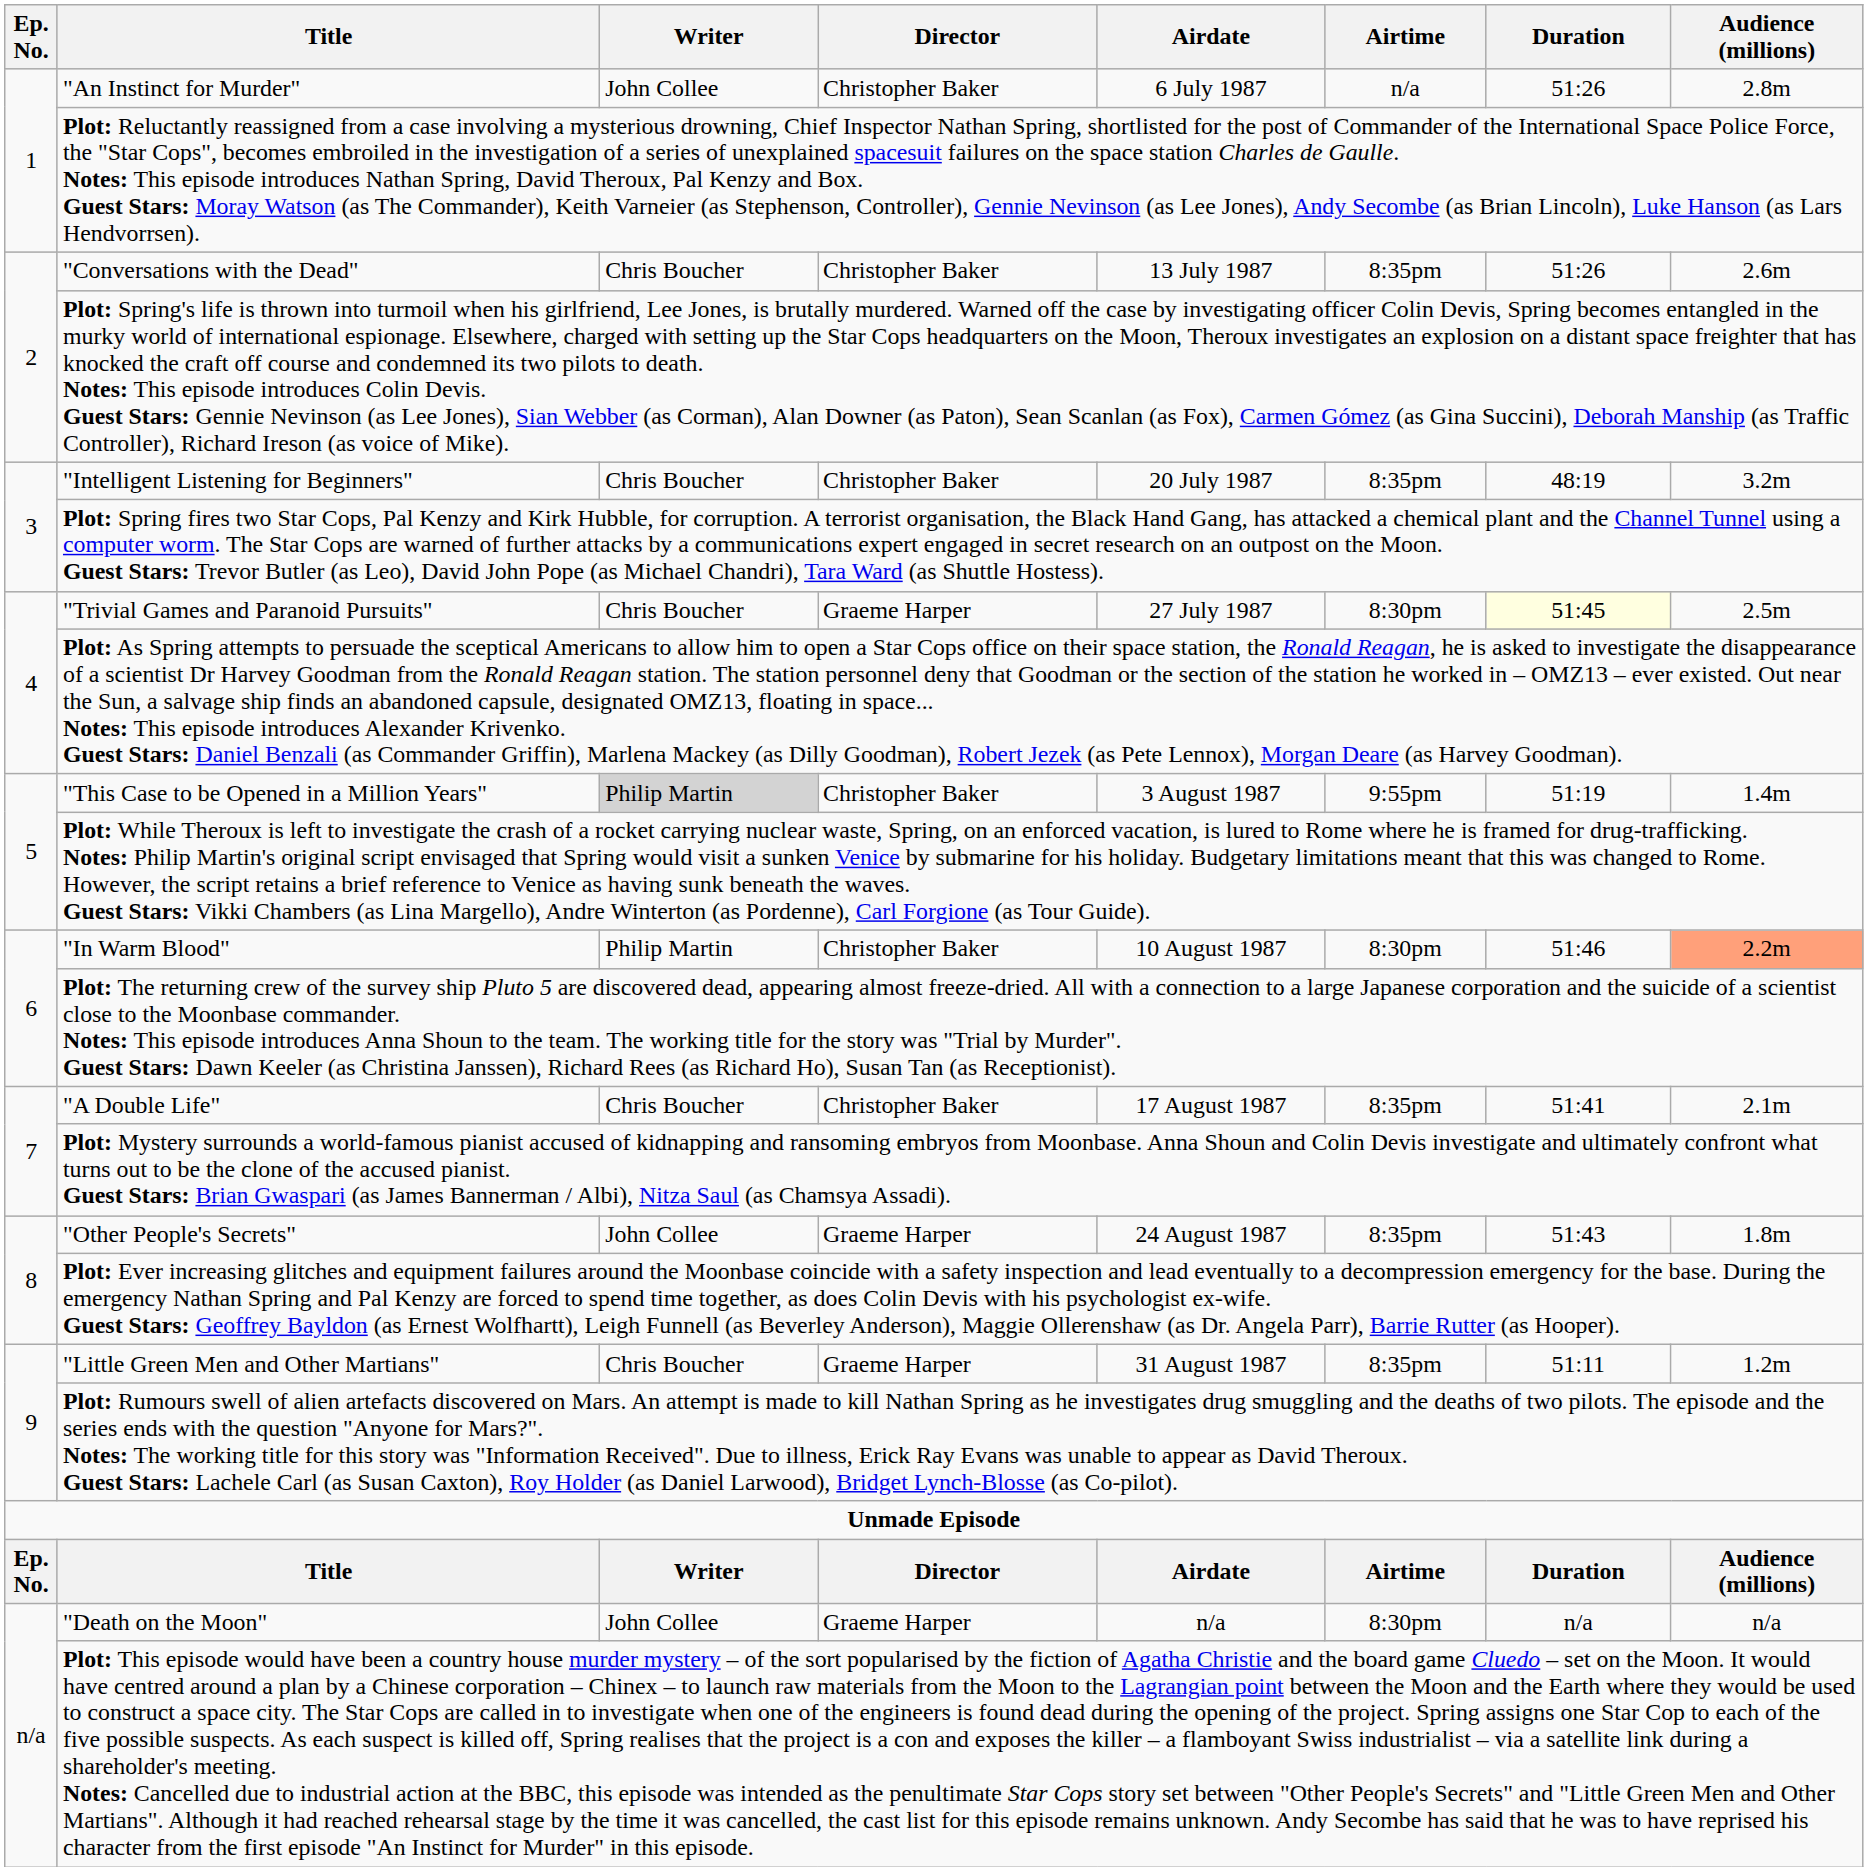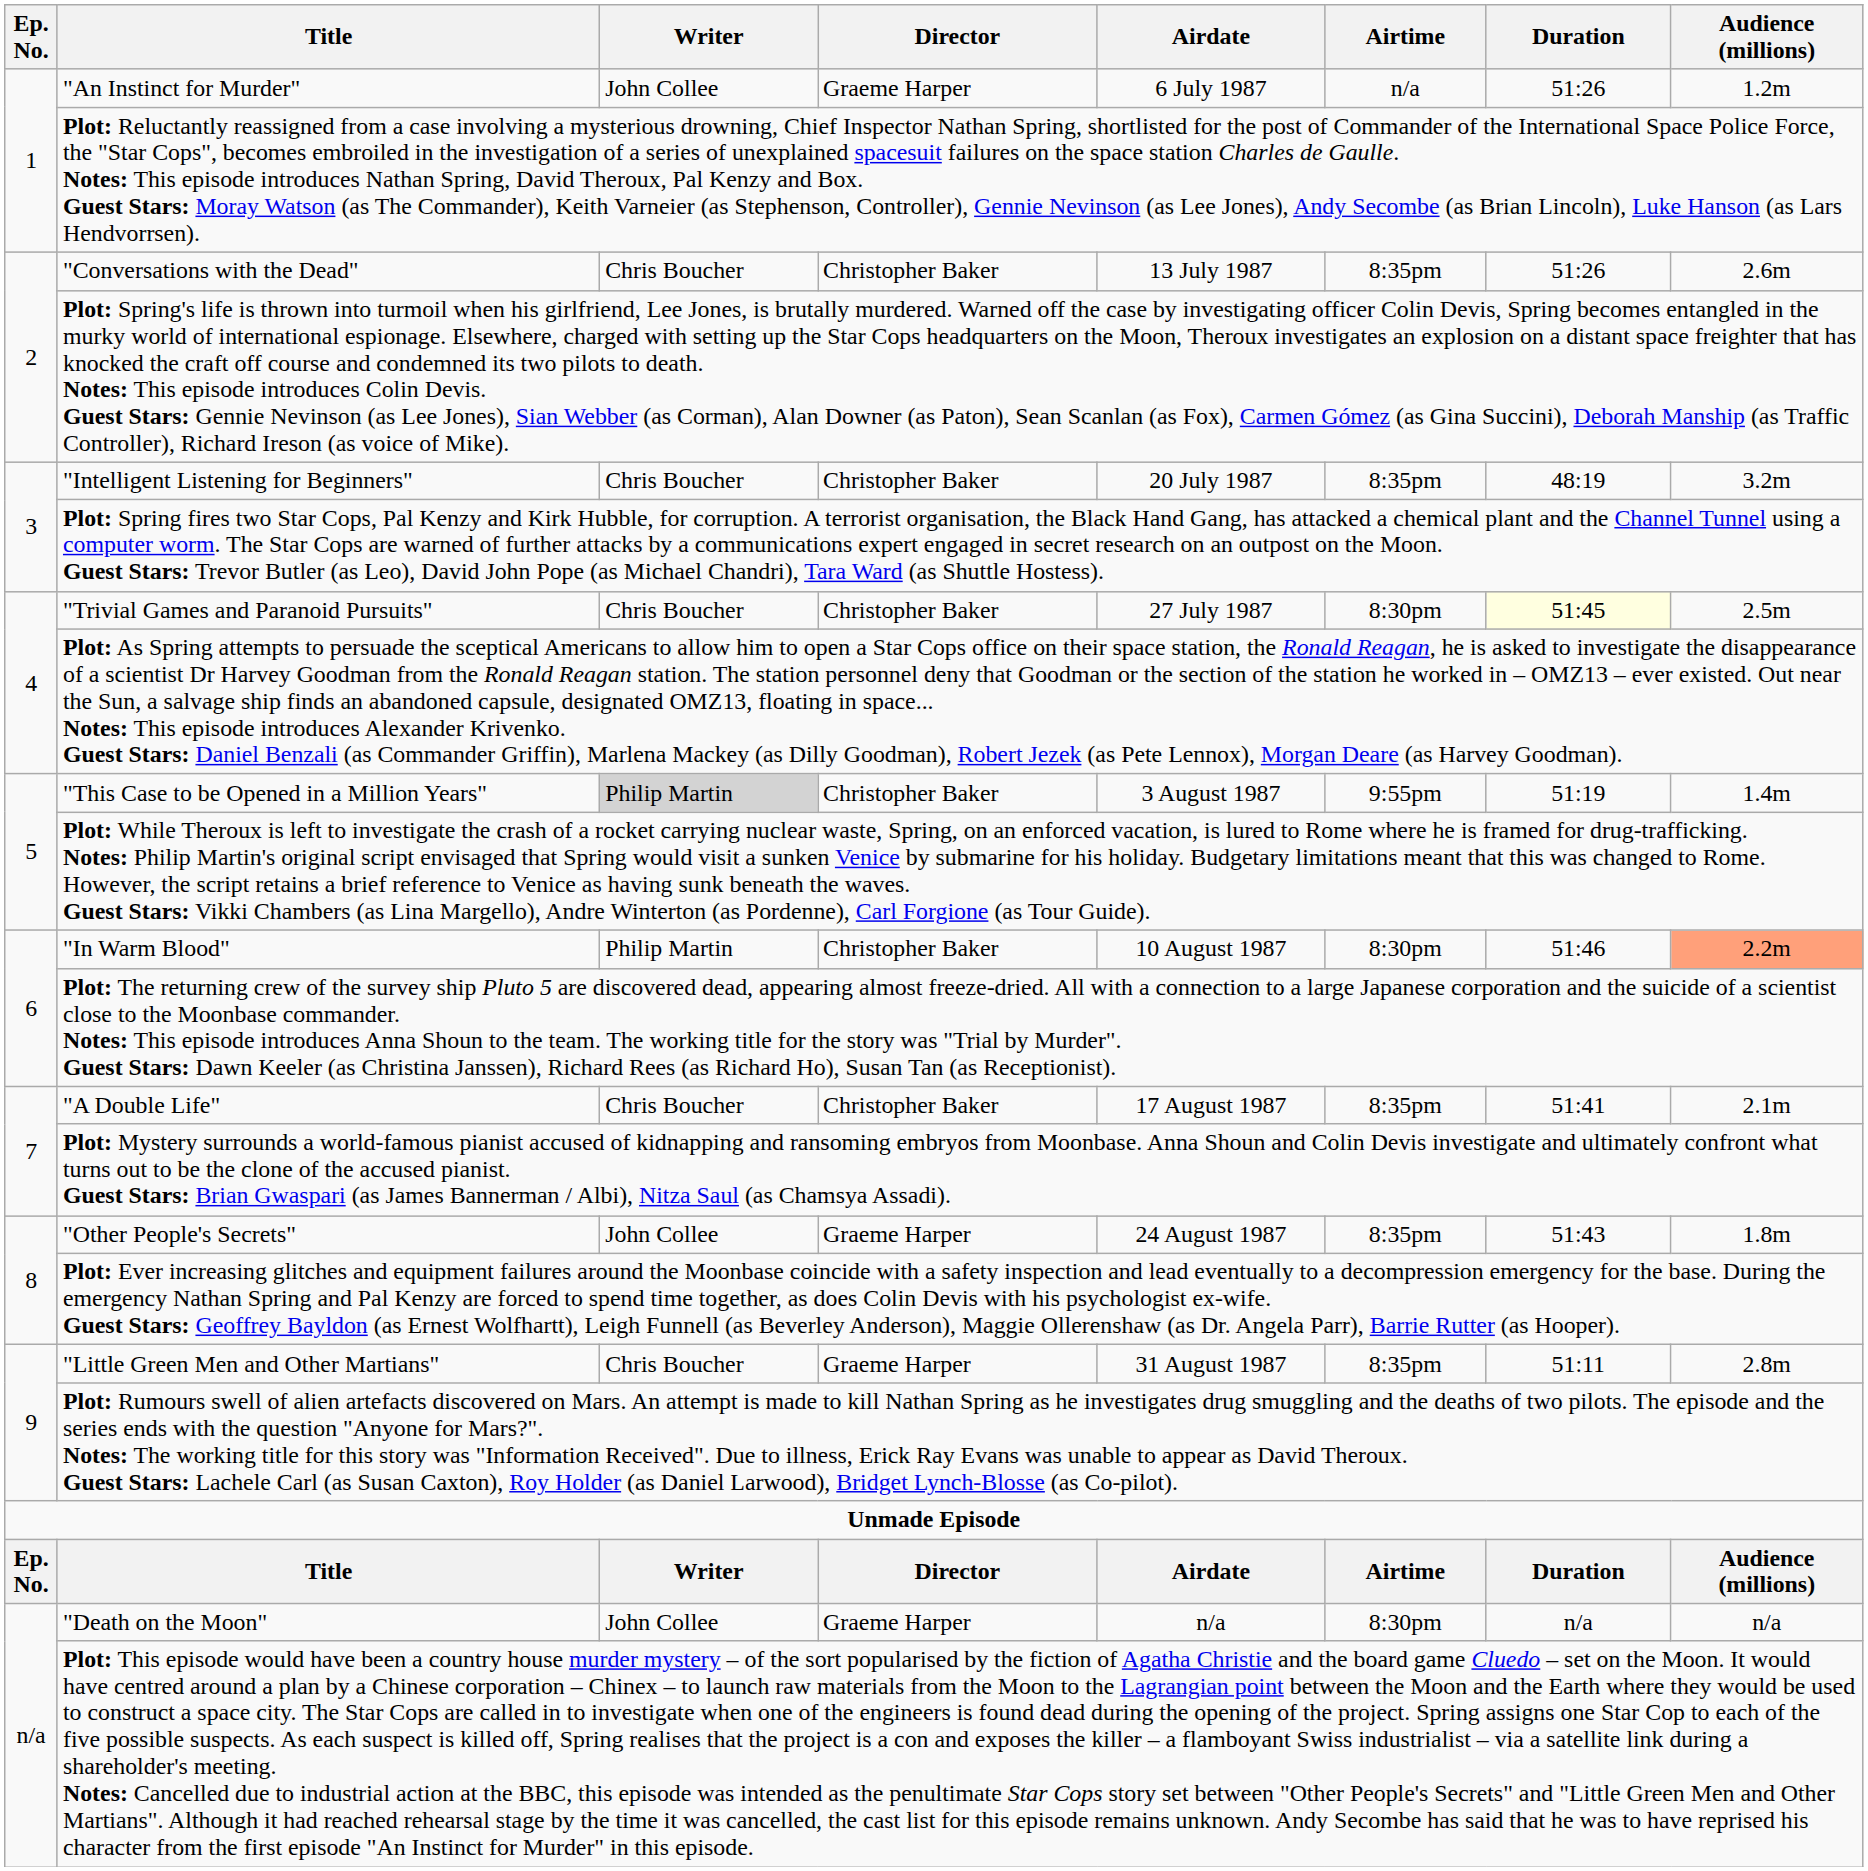"An Instinct for Murder" | Director: Christopher Baker -> Graeme Harper
"An Instinct for Murder" | Audience (millions): 2.8m -> 1.2m
"Trivial Games and Paranoid Pursuits" | Director: Graeme Harper -> Christopher Baker
"Little Green Men and Other Martians" | Audience (millions): 1.2m -> 2.8m
